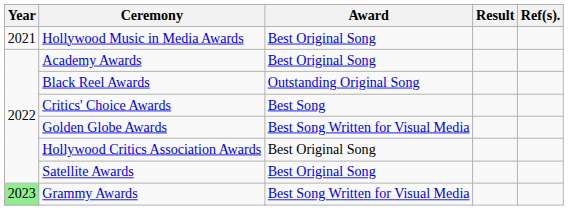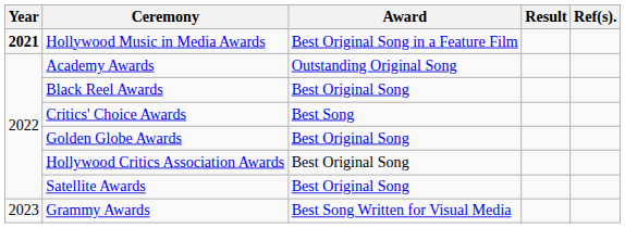Hollywood Music in Media Awards | Year: normal -> bold
Hollywood Music in Media Awards | Award: Best Original Song -> Best Original Song in a Feature Film
Academy Awards | Award: Best Original Song -> Outstanding Original Song
Black Reel Awards | Award: Outstanding Original Song -> Best Original Song
Golden Globe Awards | Award: Best Song Written for Visual Media -> Best Original Song
Grammy Awards | Year: lightgreen background -> no background
